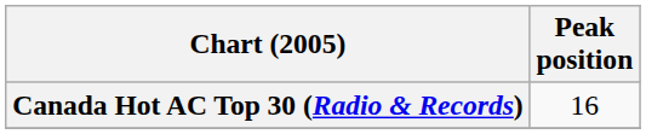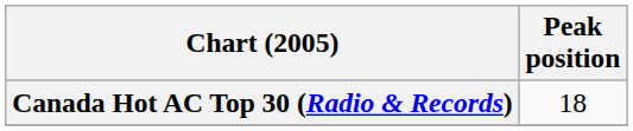Canada Hot AC Top 30 (Radio & Records) | Peak position: 16 -> 18
